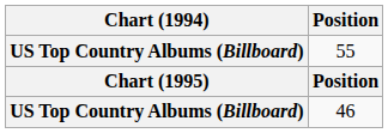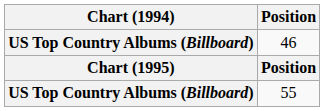rows swapped: 46 <-> 55
